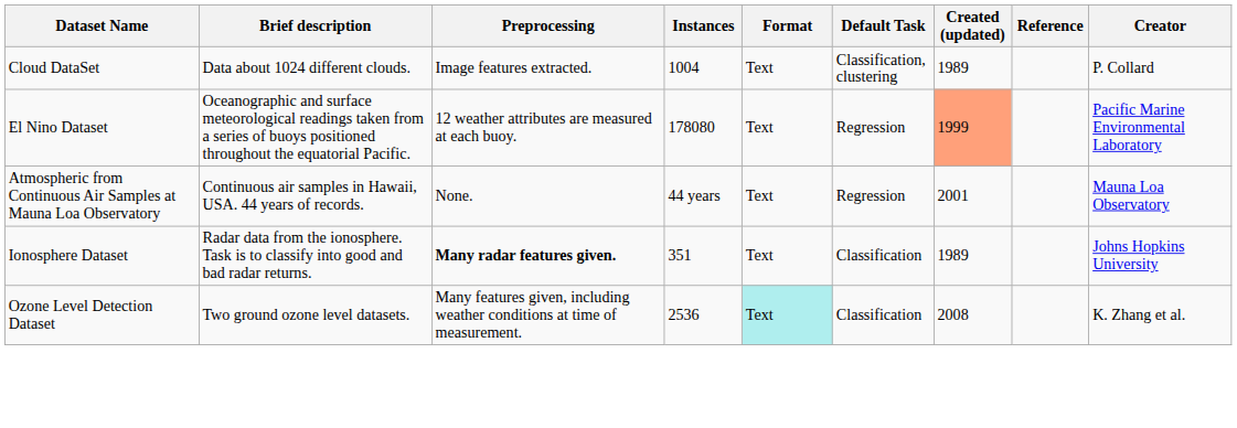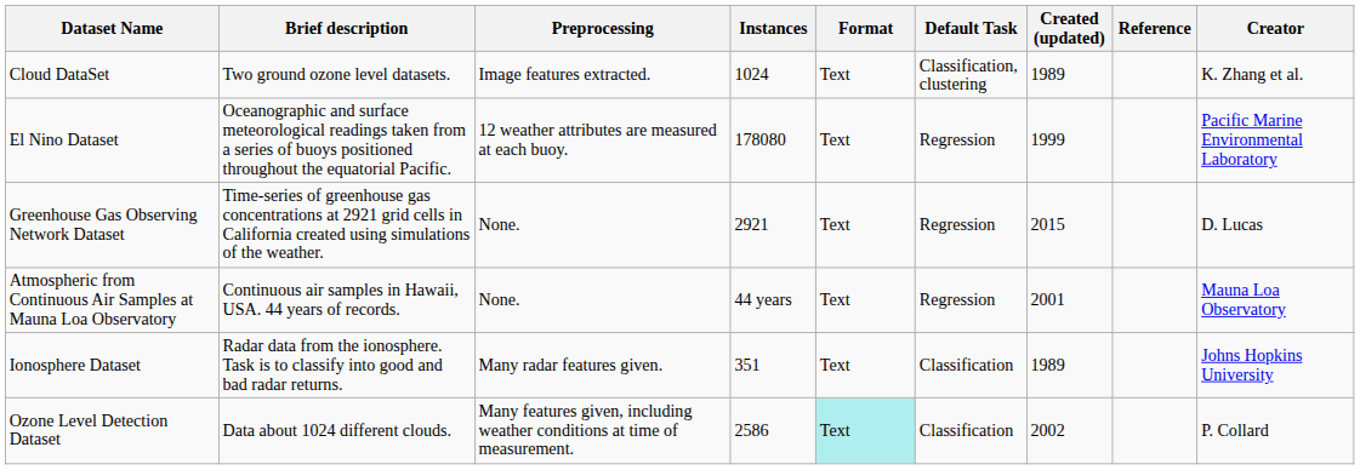Cloud DataSet | Brief description: Data about 1024 different clouds. -> Two ground ozone level datasets.
Cloud DataSet | Instances: 1004 -> 1024
Cloud DataSet | Creator: P. Collard -> K. Zhang et al.
El Nino Dataset | Created (updated): lightsalmon background -> no background
+ row: Greenhouse Gas Observing Network Dataset | Time-series of greenhouse gas concentrations at 2921 grid cells in California created using simulations of the weather. | None. | 2921 | Text | Regression | 2015 | D. Lucas
Ionosphere Dataset | Preprocessing: bold -> normal
Ozone Level Detection Dataset | Brief description: Two ground ozone level datasets. -> Data about 1024 different clouds.
Ozone Level Detection Dataset | Instances: 2536 -> 2586
Ozone Level Detection Dataset | Created (updated): 2008 -> 2002
Ozone Level Detection Dataset | Creator: K. Zhang et al. -> P. Collard
